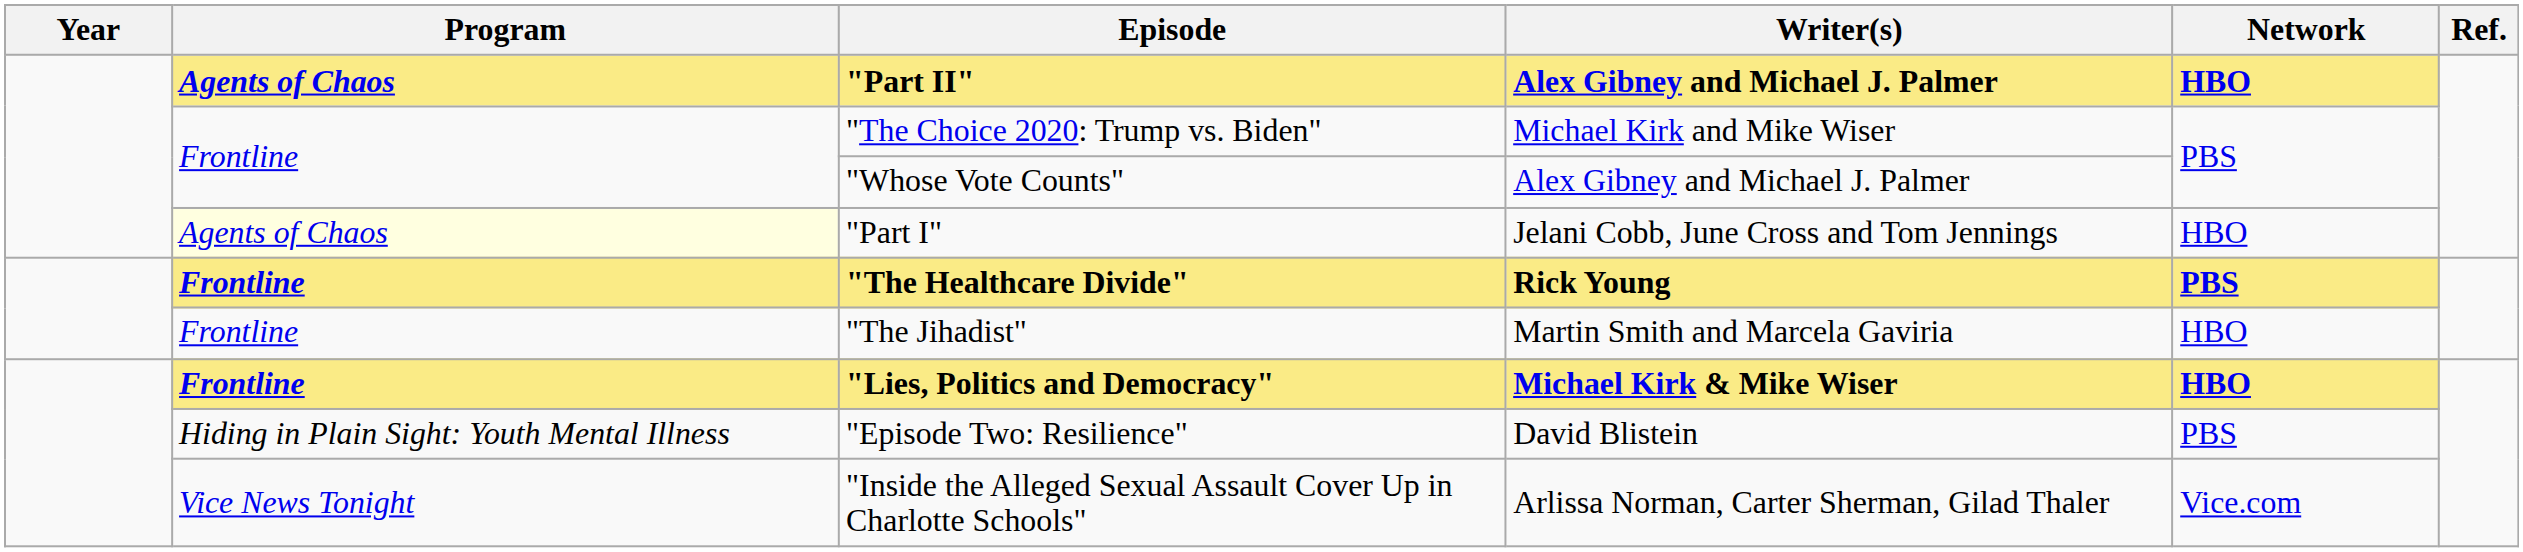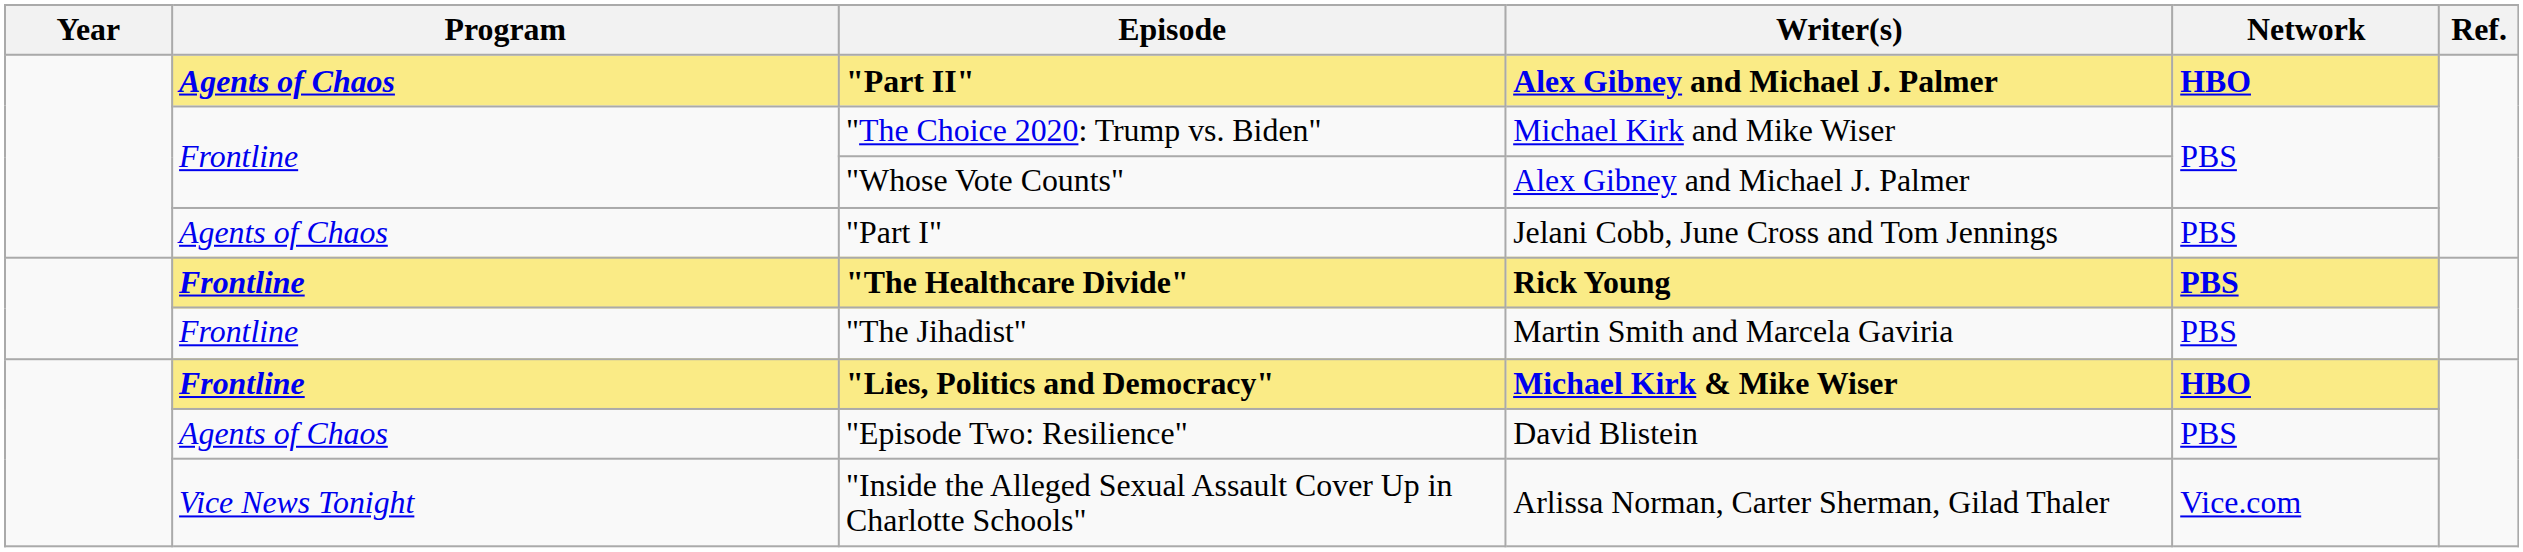"Part I" | Program: lightyellow background -> no background
"Part I" | Network: HBO -> PBS
"The Jihadist" | Network: HBO -> PBS
"Episode Two: Resilience" | Program: Hiding in Plain Sight: Youth Mental Illness -> Agents of Chaos
